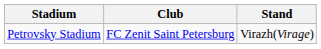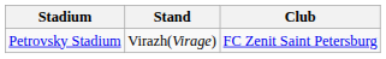columns swapped: Club <-> Stand
